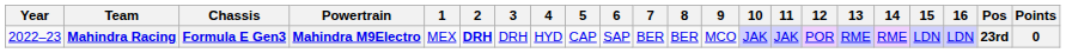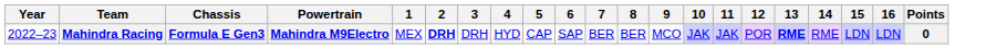- column: Pos | 23rd
Mahindra Racing | 13: normal -> bold
